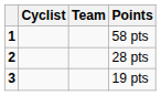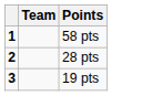- column: Cyclist
